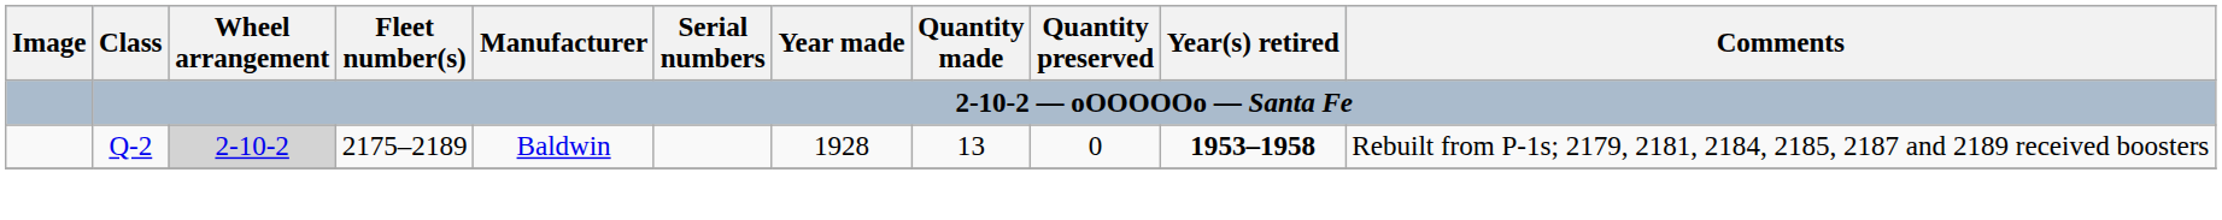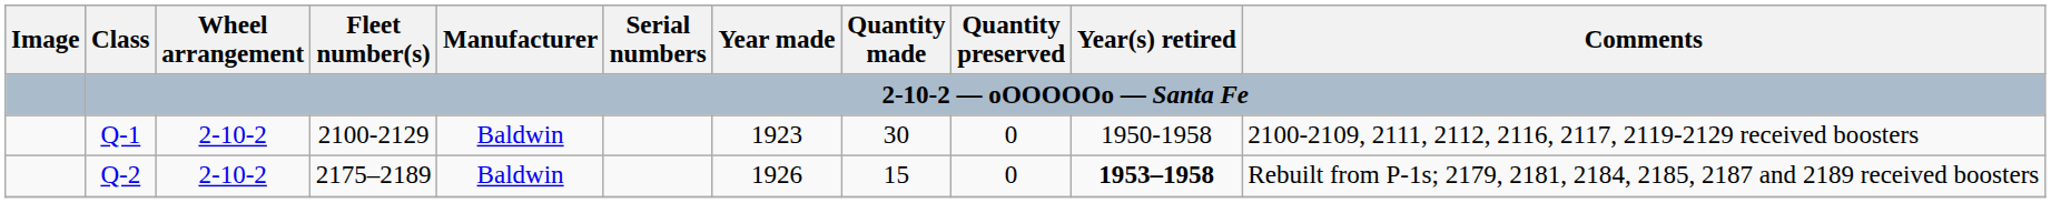+ row: Q-1 | 2-10-2 | 2100-2129 | Baldwin | 1923 | 30 | 0 | 1950-1958 | 2100-2109, 2111, 2112, 2116, 2117, 2119-2129 received boosters
Q-2 | Wheel arrangement: lightgrey background -> no background
Q-2 | Year made: 1928 -> 1926
Q-2 | Quantity made: 13 -> 15
